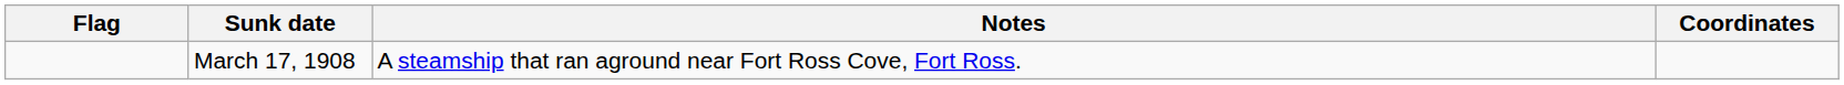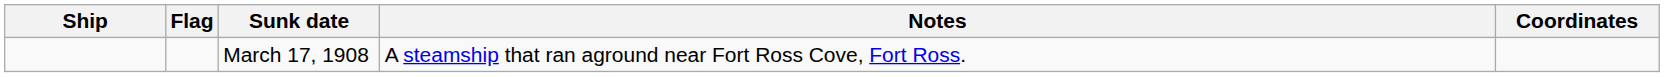+ column: Ship
